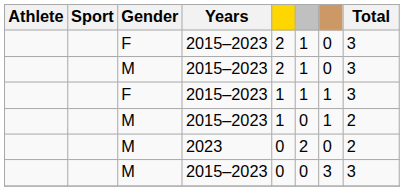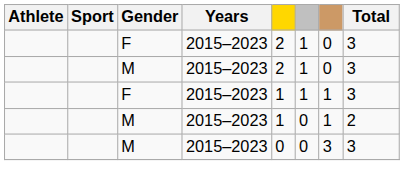- row: M | 2023 | 0 | 2 | 0 | 2
